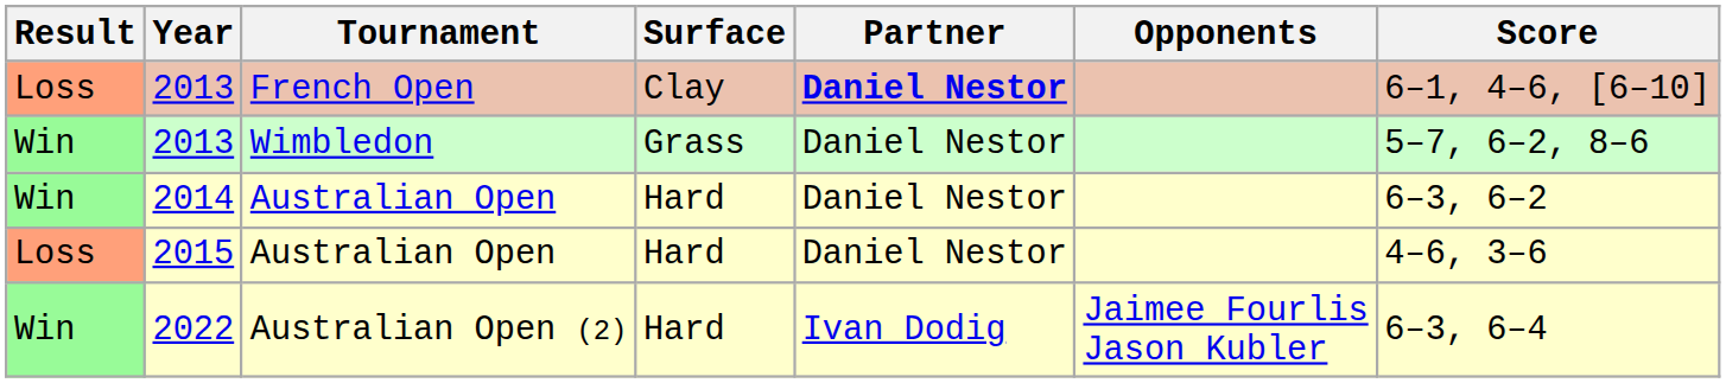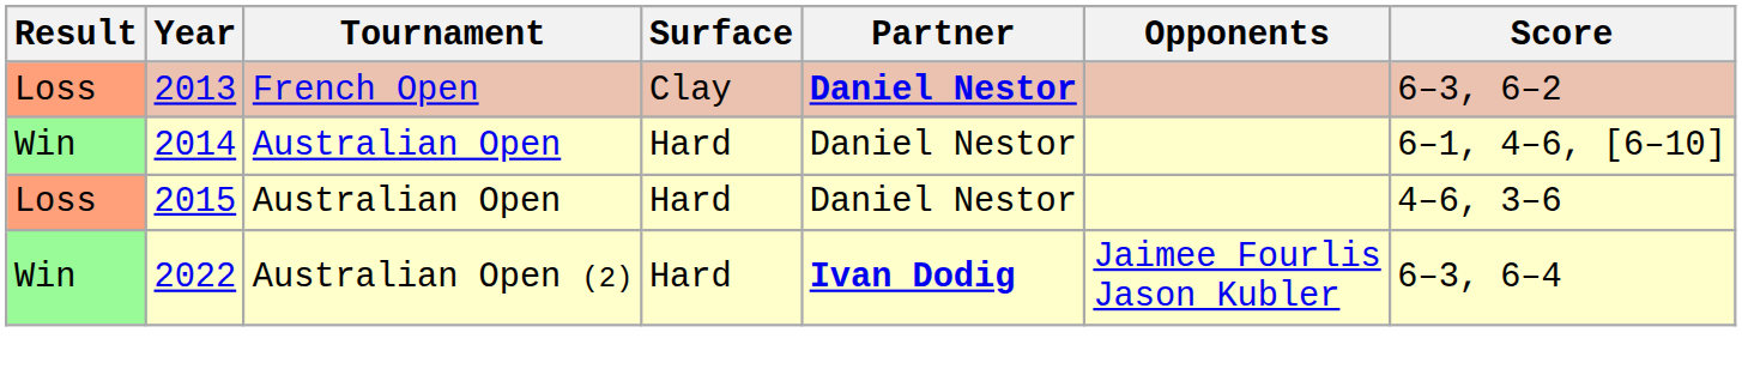2013 / French Open | Score: 6–1, 4–6, [6–10] -> 6–3, 6–2
- row: Win | 2013 | Wimbledon | Grass | Daniel Nestor | 5–7, 6–2, 8–6
2014 | Score: 6–3, 6–2 -> 6–1, 4–6, [6–10]
2022 | Partner: normal -> bold
